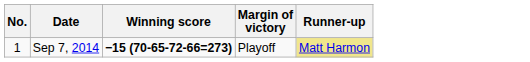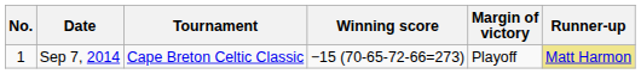+ column: Tournament | Cape Breton Celtic Classic
Sep 7, 2014 | Winning score: bold -> normal
